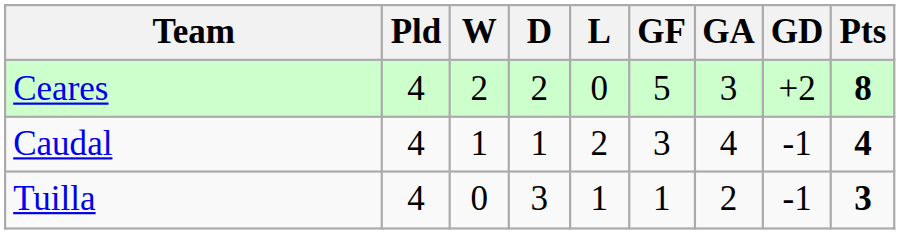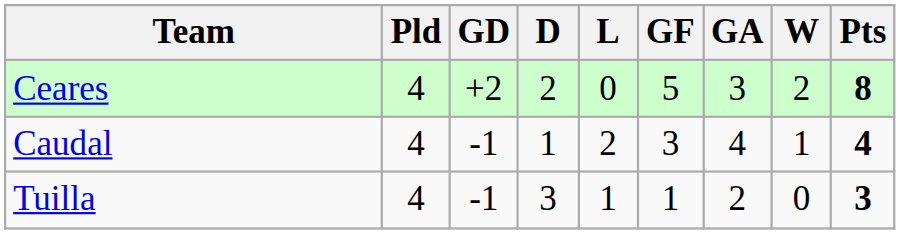columns swapped: W <-> GD
